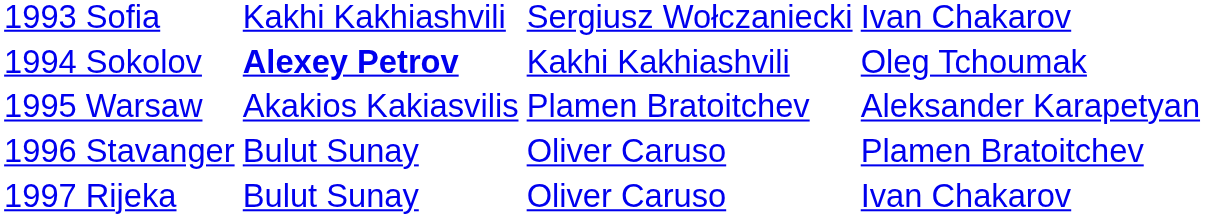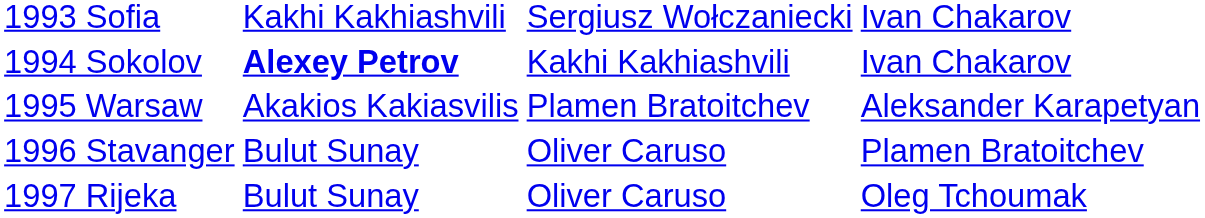1994 Sokolov | column 4: Oleg Tchoumak -> Ivan Chakarov
1997 Rijeka | column 4: Ivan Chakarov -> Oleg Tchoumak
